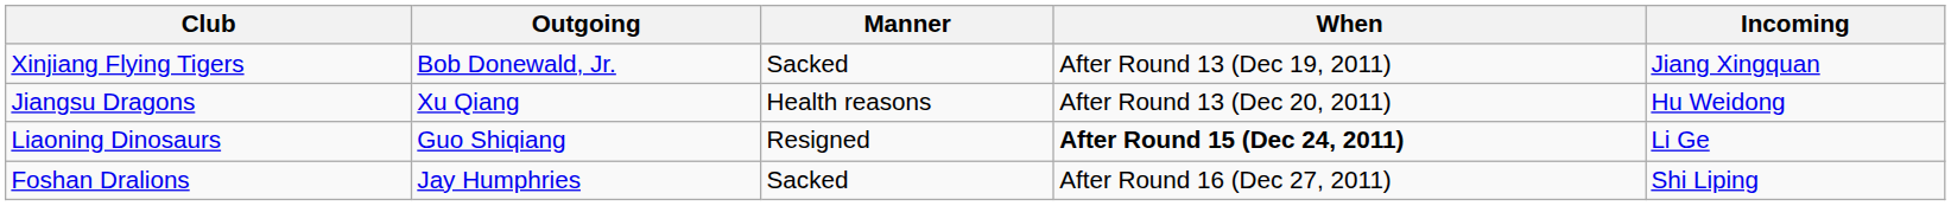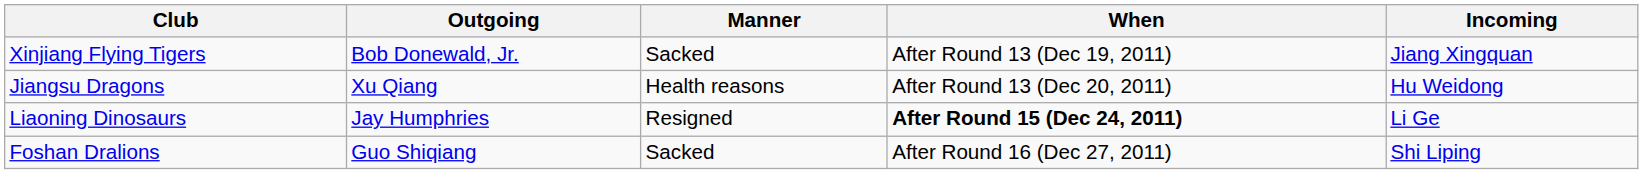Liaoning Dinosaurs | Outgoing: Guo Shiqiang -> Jay Humphries
Foshan Dralions | Outgoing: Jay Humphries -> Guo Shiqiang
